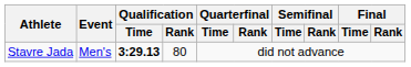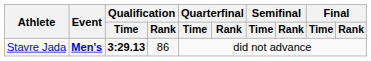Stavre Jada | Event: normal -> bold
Stavre Jada | Qualification / Rank: 80 -> 86
